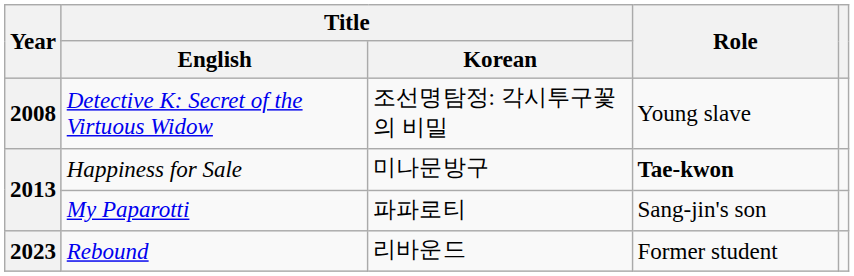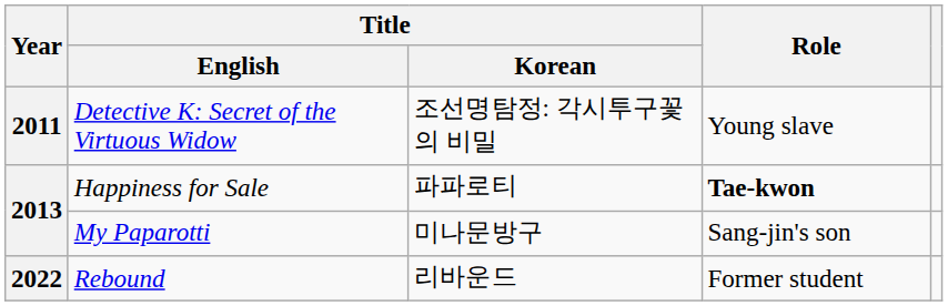Detective K: Secret of the Virtuous Widow | Year: 2008 -> 2011
Happiness for Sale | Title / Korean: 미나문방구 -> 파파로티
My Paparotti | Title / Korean: 파파로티 -> 미나문방구
Rebound | Year: 2023 -> 2022
